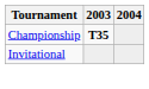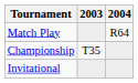+ row: Match Play | R64
Championship | 2003: bold -> normal
